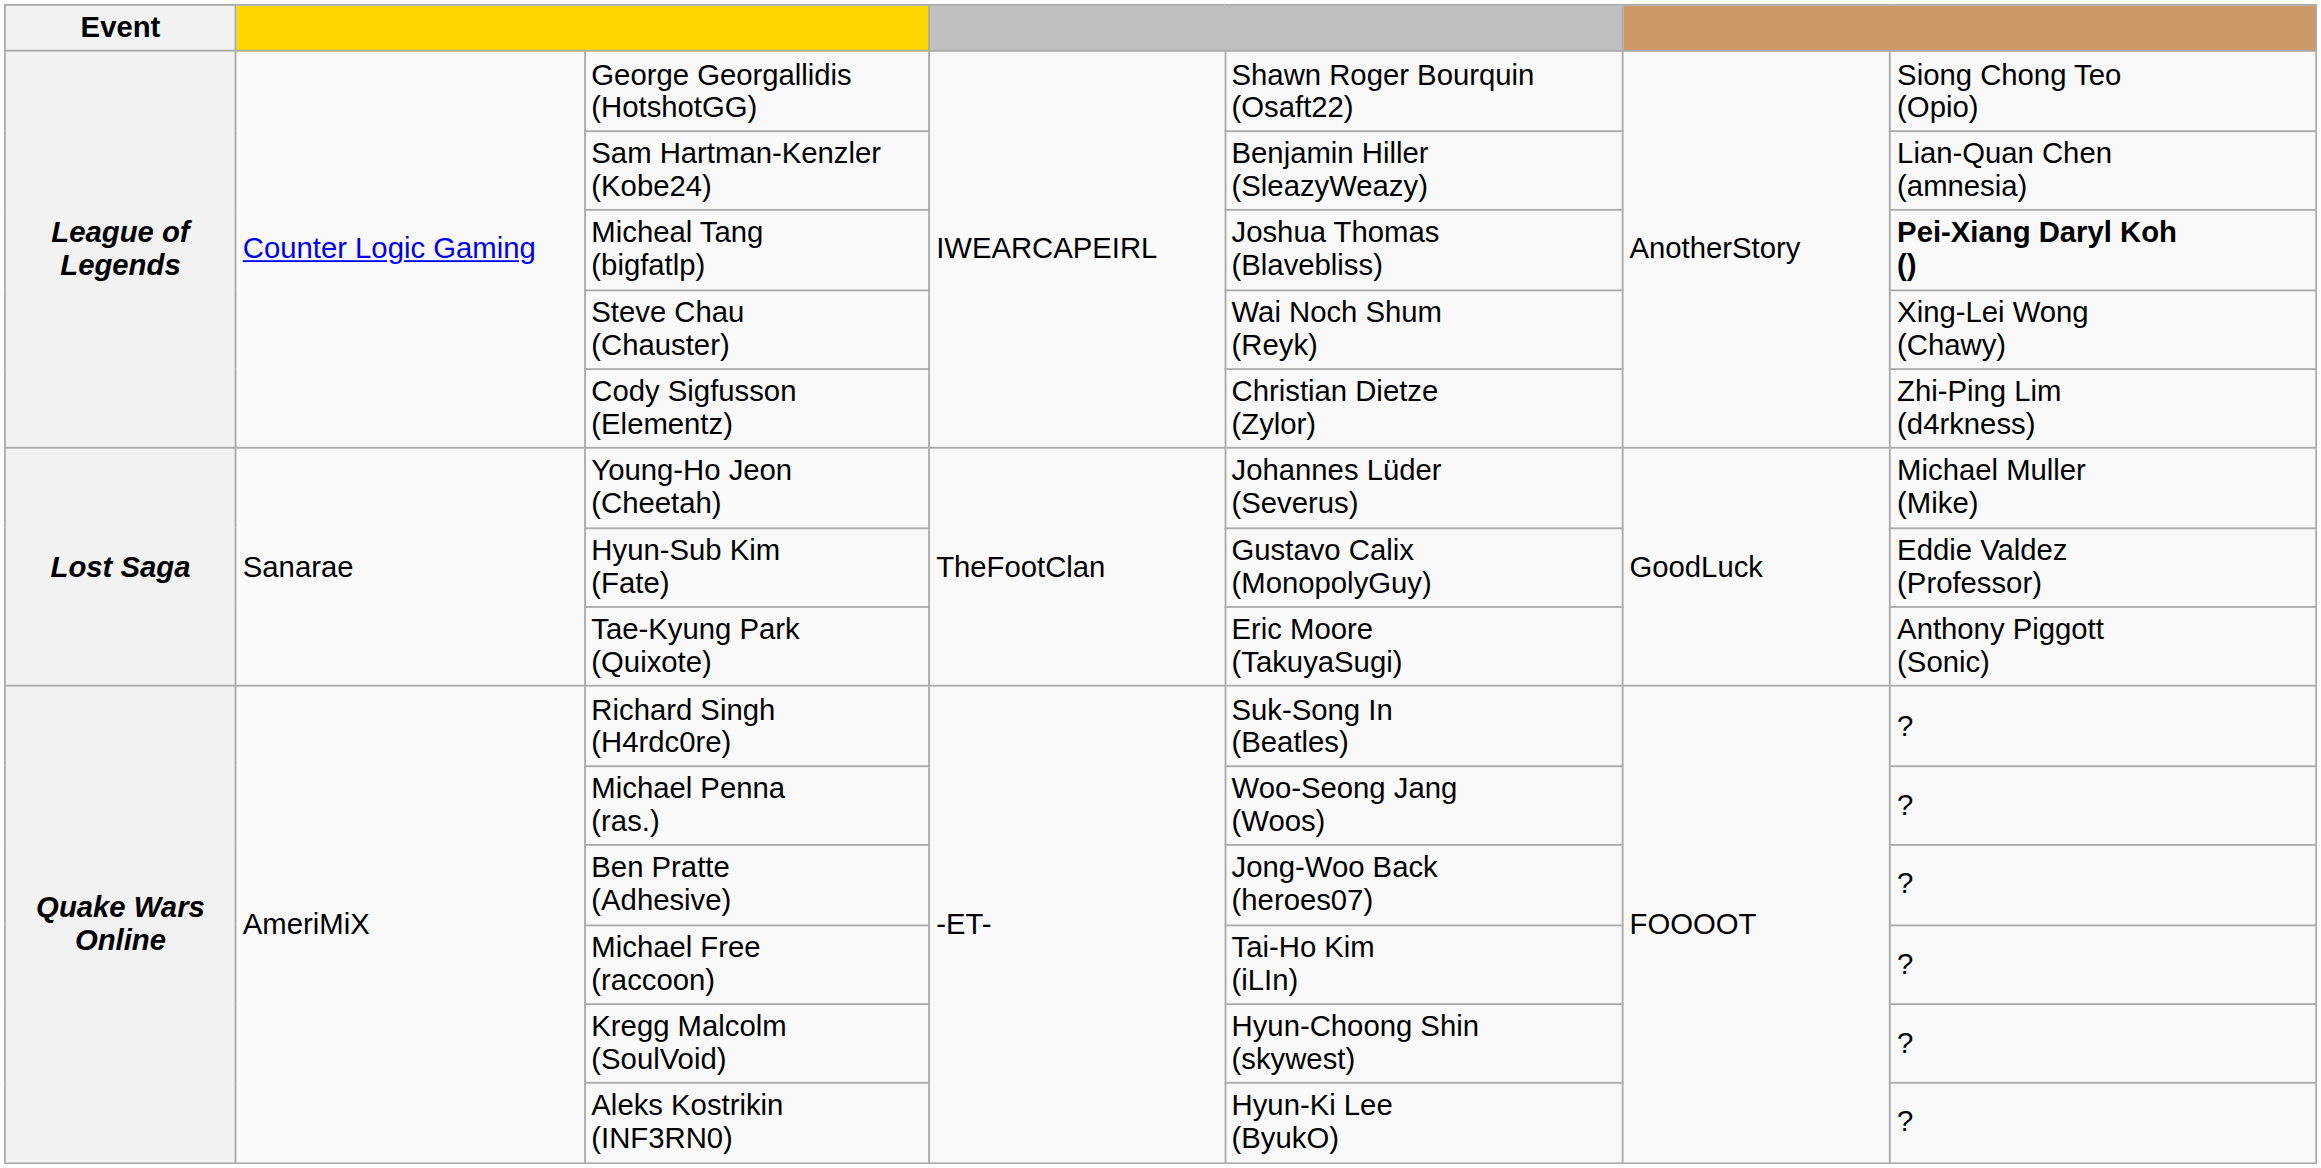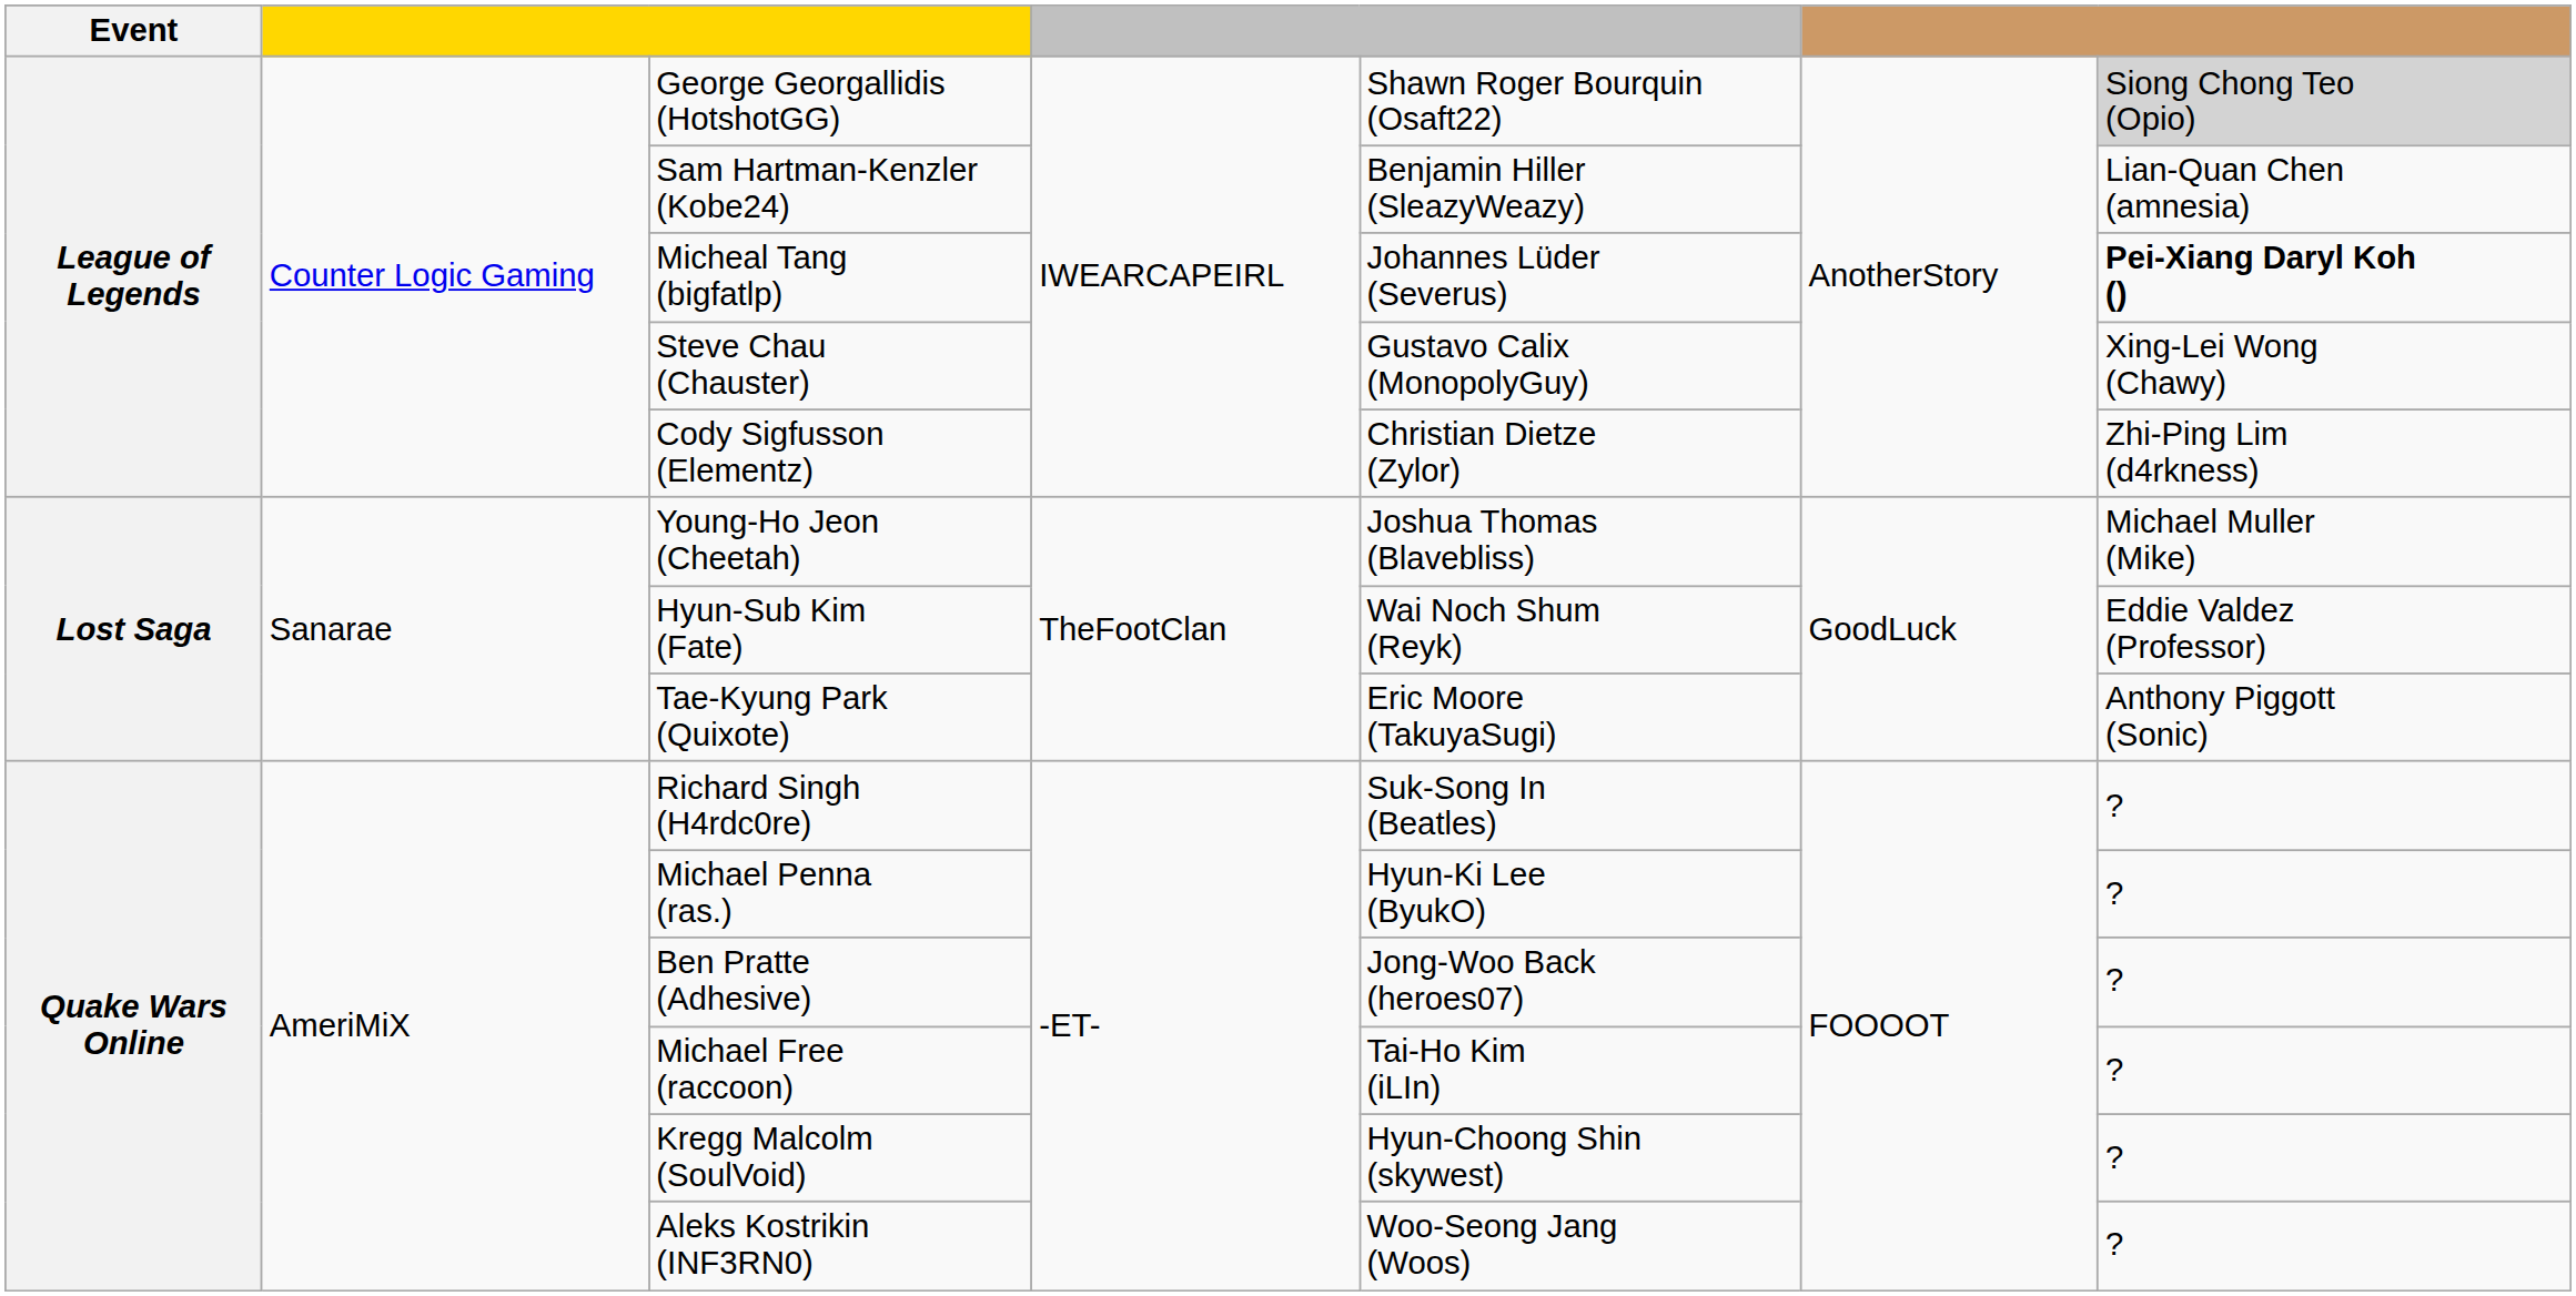George Georgallidis (HotshotGG) | column 7: no background -> lightgrey background
Micheal Tang (bigfatlp) | column 5: Joshua Thomas (Blavebliss) -> Johannes Lüder (Severus)
Steve Chau (Chauster) | column 5: Wai Noch Shum (Reyk) -> Gustavo Calix (MonopolyGuy)
Young-Ho Jeon (Cheetah) | column 5: Johannes Lüder (Severus) -> Joshua Thomas (Blavebliss)
Hyun-Sub Kim (Fate) | column 5: Gustavo Calix (MonopolyGuy) -> Wai Noch Shum (Reyk)
Michael Penna (ras.) | column 5: Woo-Seong Jang (Woos) -> Hyun-Ki Lee (ByukO)
Aleks Kostrikin (INF3RN0) | column 5: Hyun-Ki Lee (ByukO) -> Woo-Seong Jang (Woos)
